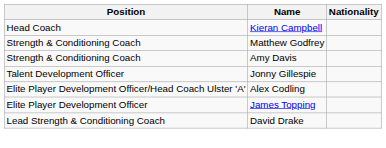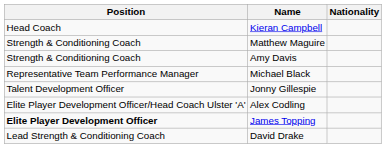+ row: Strength & Conditioning Coach | Matthew Maguire
- row: Strength & Conditioning Coach | Matthew Godfrey
+ row: Representative Team Performance Manager | Michael Black
James Topping | Position: normal -> bold
